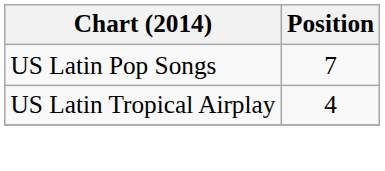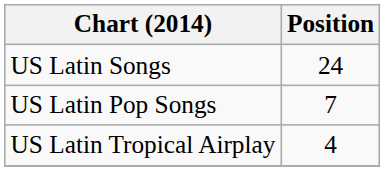+ row: US Latin Songs | 24
